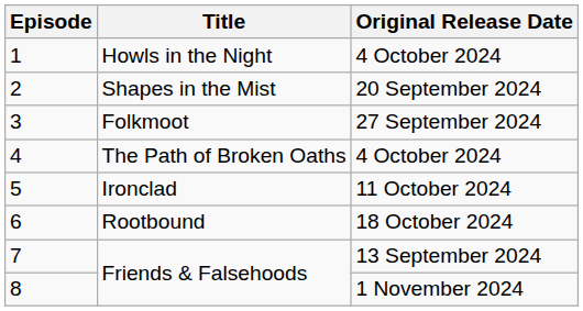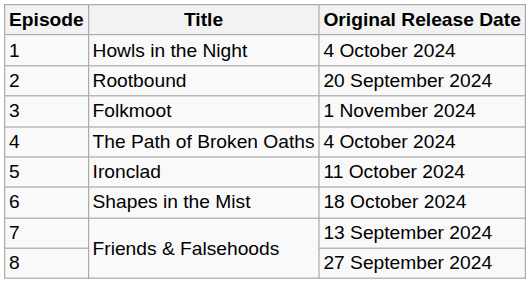2 | Title: Shapes in the Mist -> Rootbound
3 | Original Release Date: 27 September 2024 -> 1 November 2024
6 | Title: Rootbound -> Shapes in the Mist
8 | Original Release Date: 1 November 2024 -> 27 September 2024
